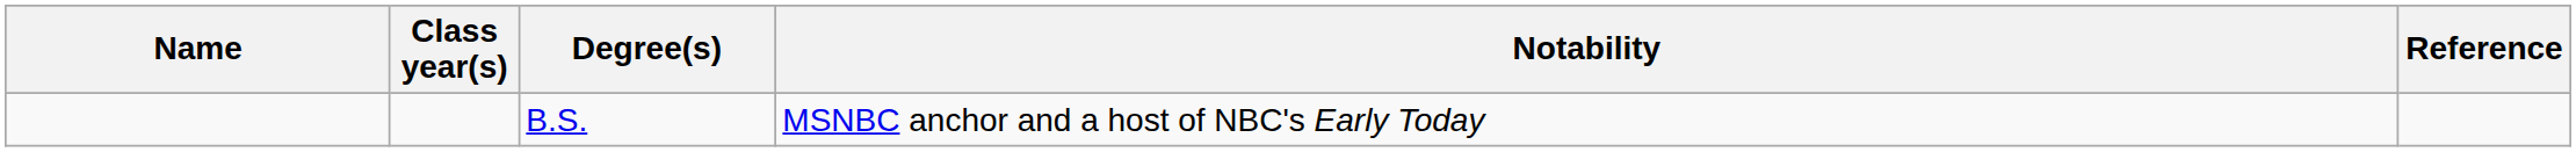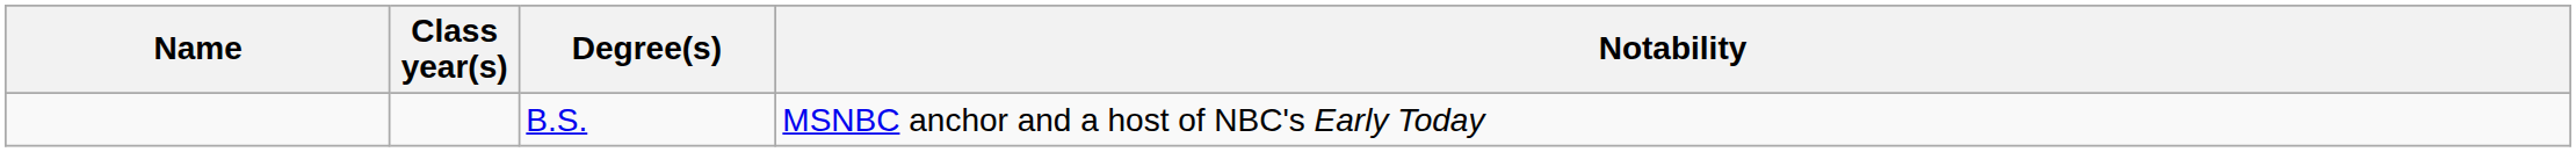- column: Reference
